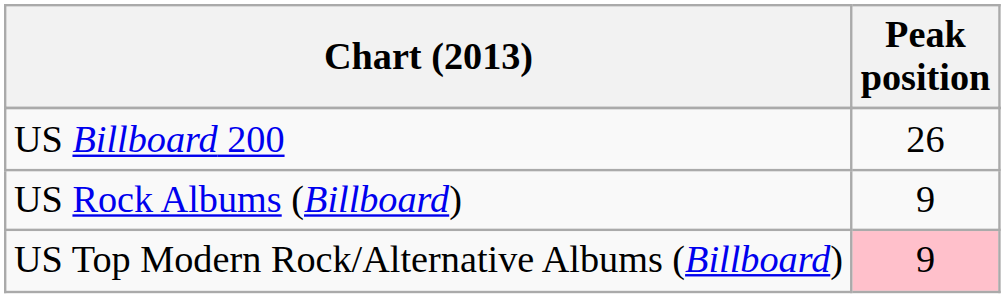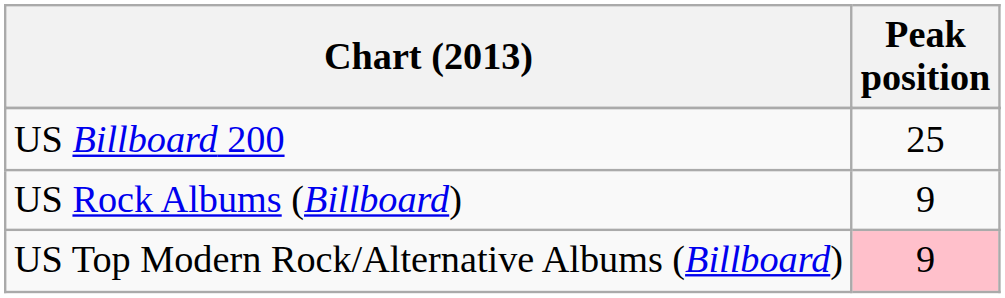US Billboard 200 | Peak position: 26 -> 25
